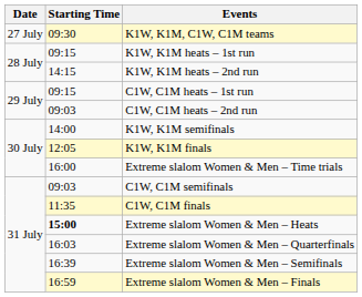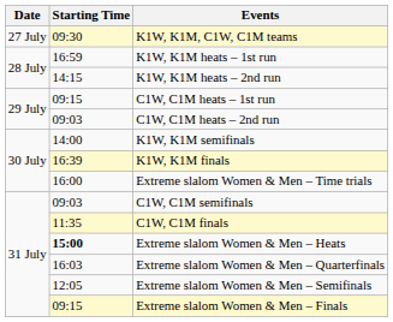K1W, K1M heats – 1st run | Starting Time: 09:15 -> 16:59
K1W, K1M finals | Starting Time: 12:05 -> 16:39
Extreme slalom Women & Men – Semifinals | Starting Time: 16:39 -> 12:05
Extreme slalom Women & Men – Finals | Starting Time: 16:59 -> 09:15
